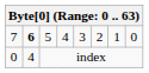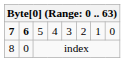5 | column 1: normal -> bold
index | column 1: 0 -> 8
index | column 2: 4 -> 0
